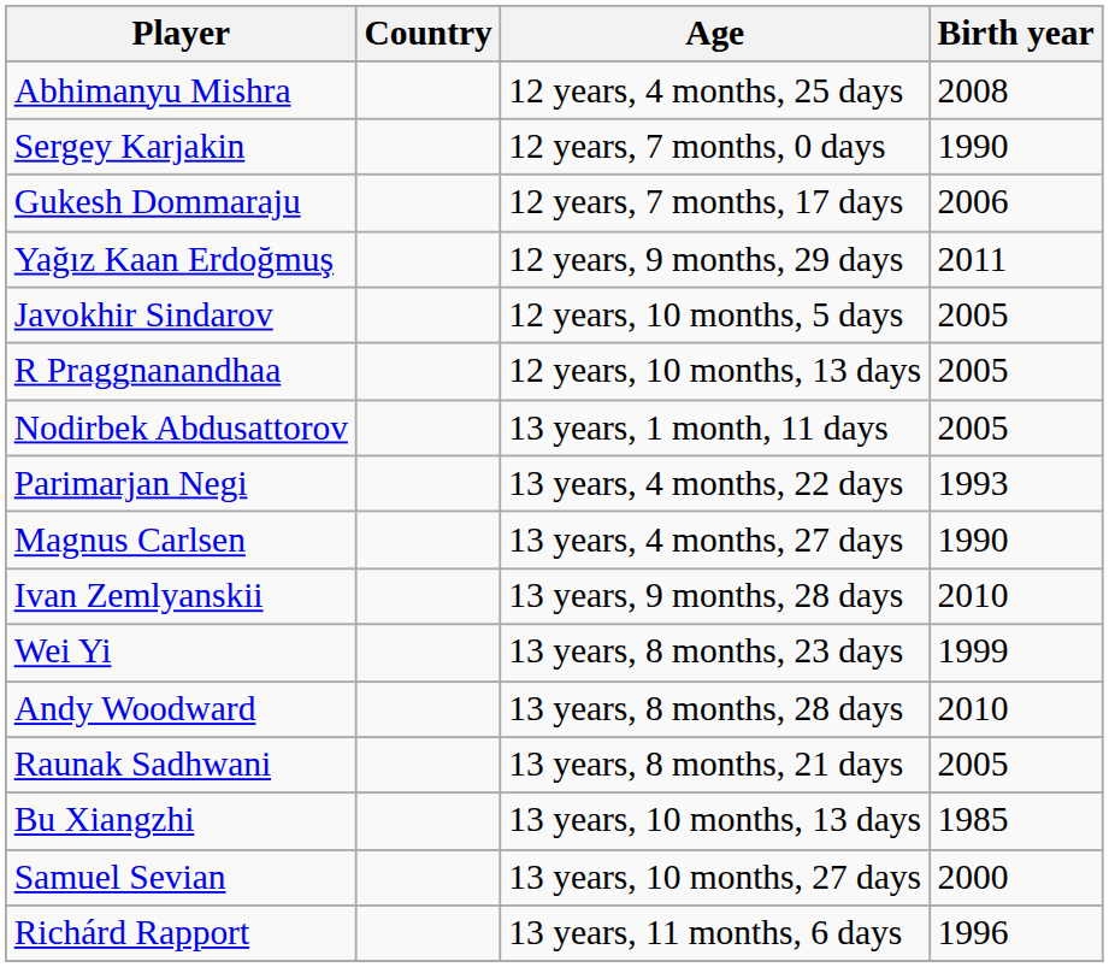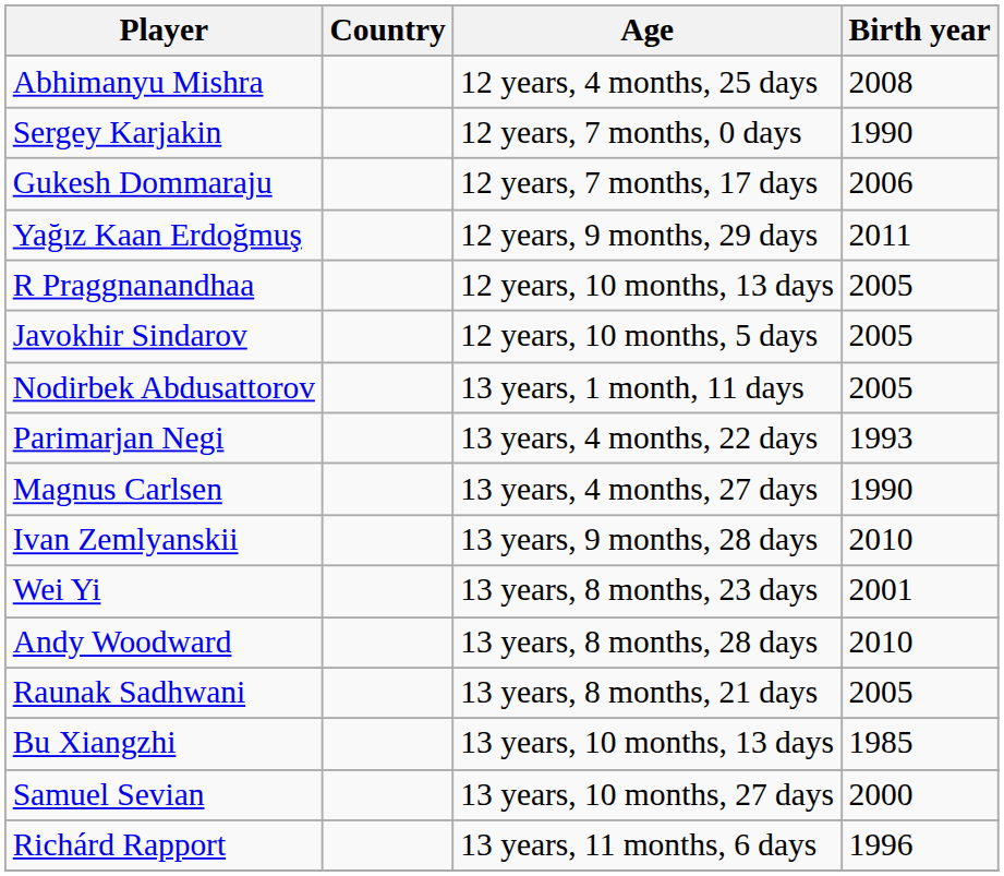rows swapped: Javokhir Sindarov <-> R Praggnanandhaa
Wei Yi | Birth year: 1999 -> 2001
